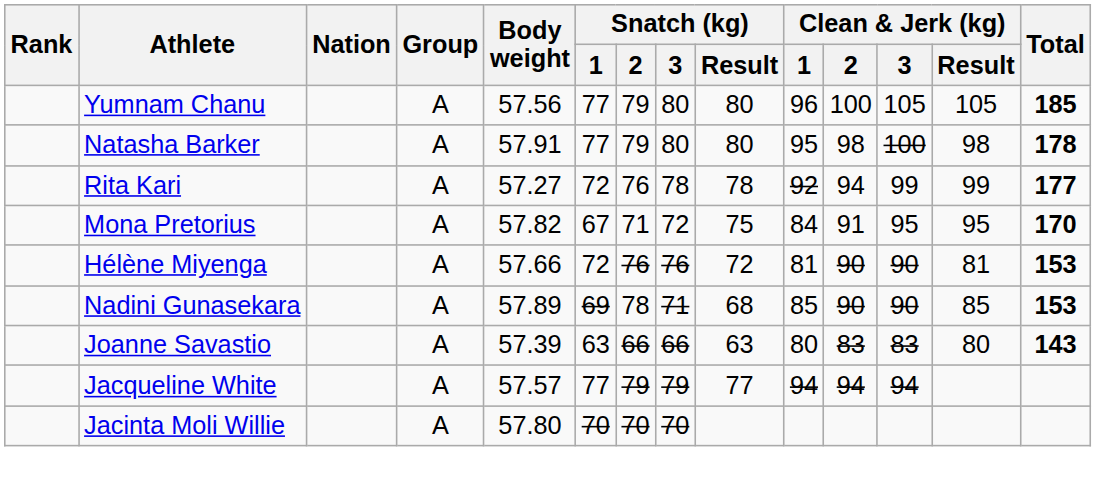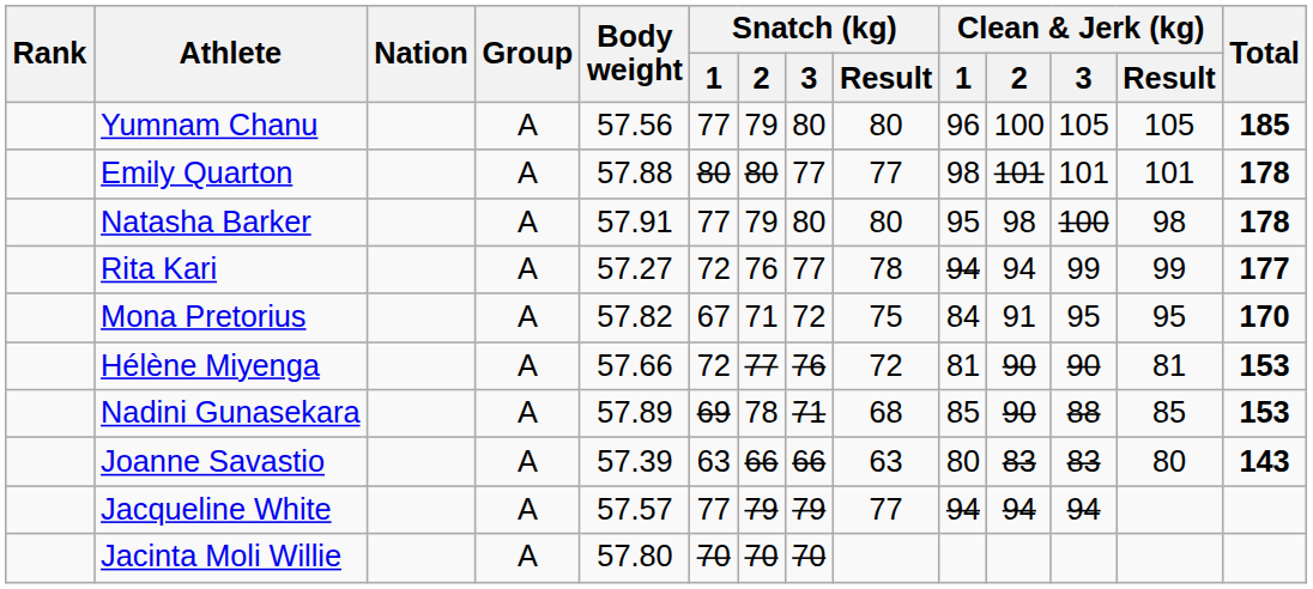+ row: Emily Quarton | A | 57.88 | 80 | 80 | 77 | 77 | 98 | 101 | 101 | 101 | 178
Rita Kari | Snatch (kg) / 3: 78 -> 77
Rita Kari | Clean & Jerk (kg) / 1: 92 -> 94
Hélène Miyenga | Snatch (kg) / 2: 76 -> 77
Nadini Gunasekara | Clean & Jerk (kg) / 3: 90 -> 88
